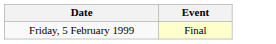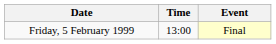+ column: Time | 13:00
